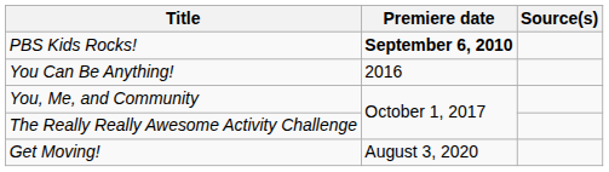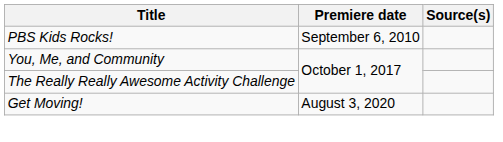PBS Kids Rocks! | Premiere date: bold -> normal
- row: You Can Be Anything! | 2016
